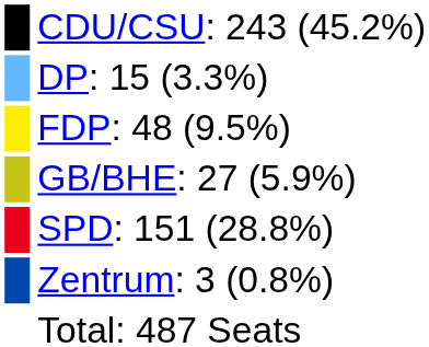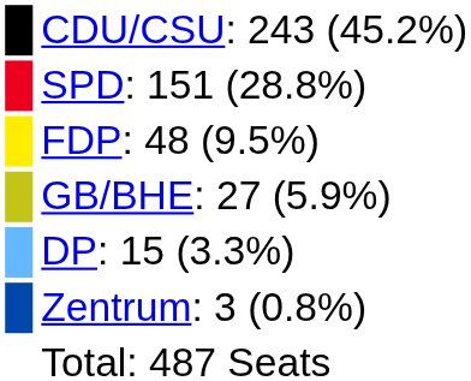rows swapped: SPD: 151 (28.8%) <-> DP: 15 (3.3%)
